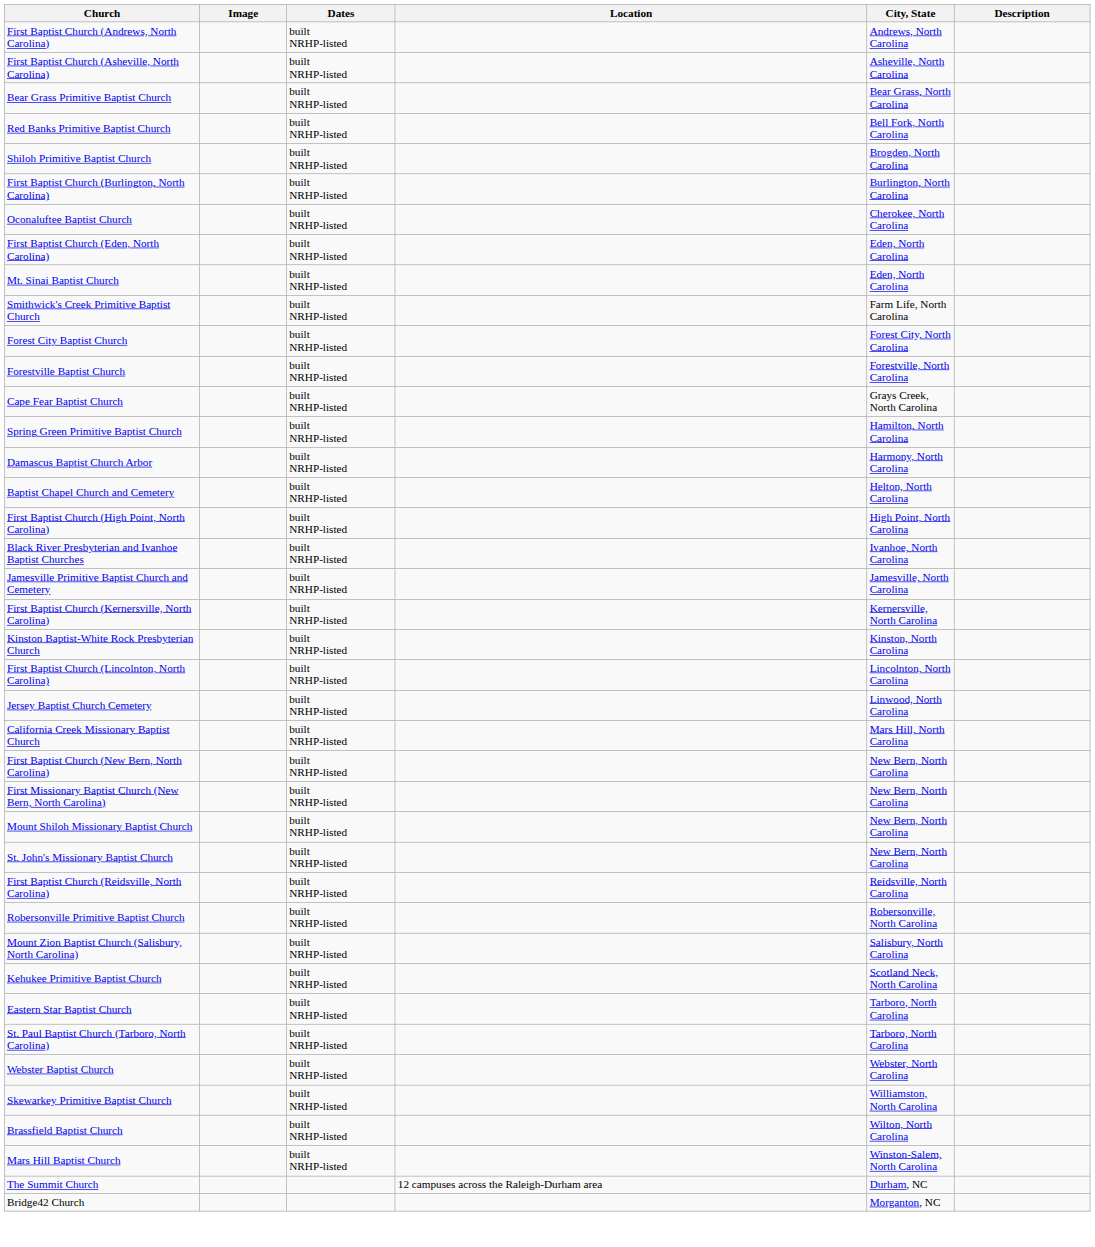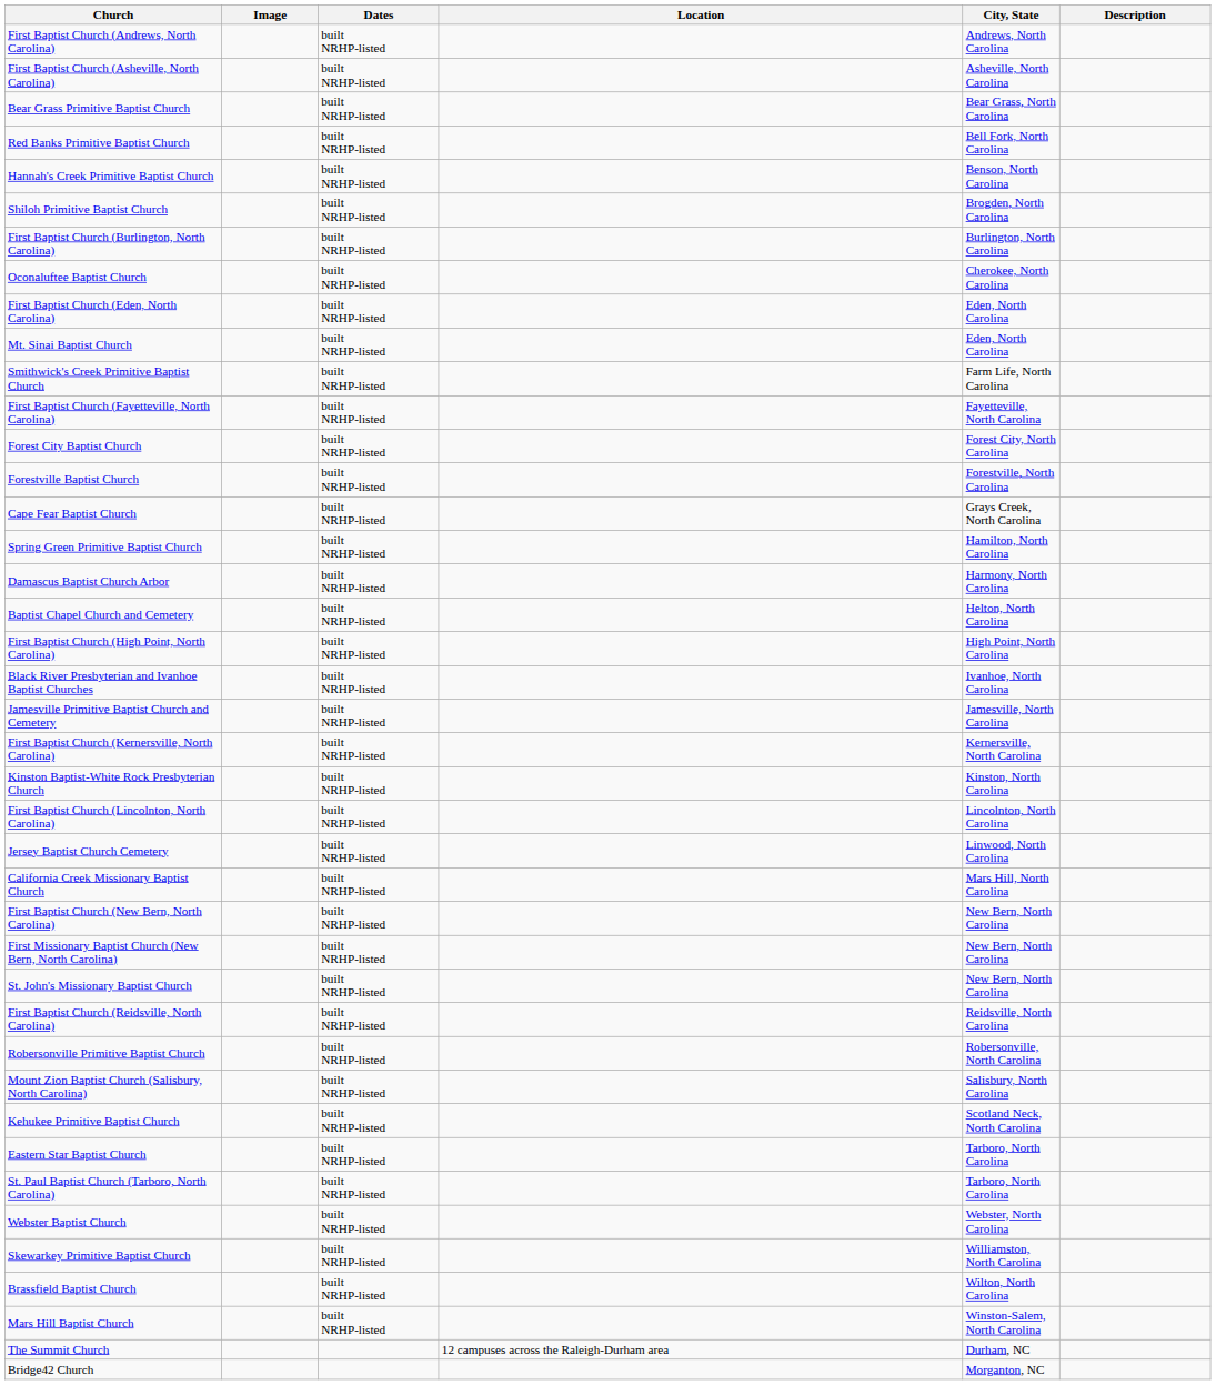+ row: Hannah's Creek Primitive Baptist Church | built NRHP-listed | Benson, North Carolina
+ row: First Baptist Church (Fayetteville, North Carolina) | built NRHP-listed | Fayetteville, North Carolina
- row: Mount Shiloh Missionary Baptist Church | built NRHP-listed | New Bern, North Carolina
